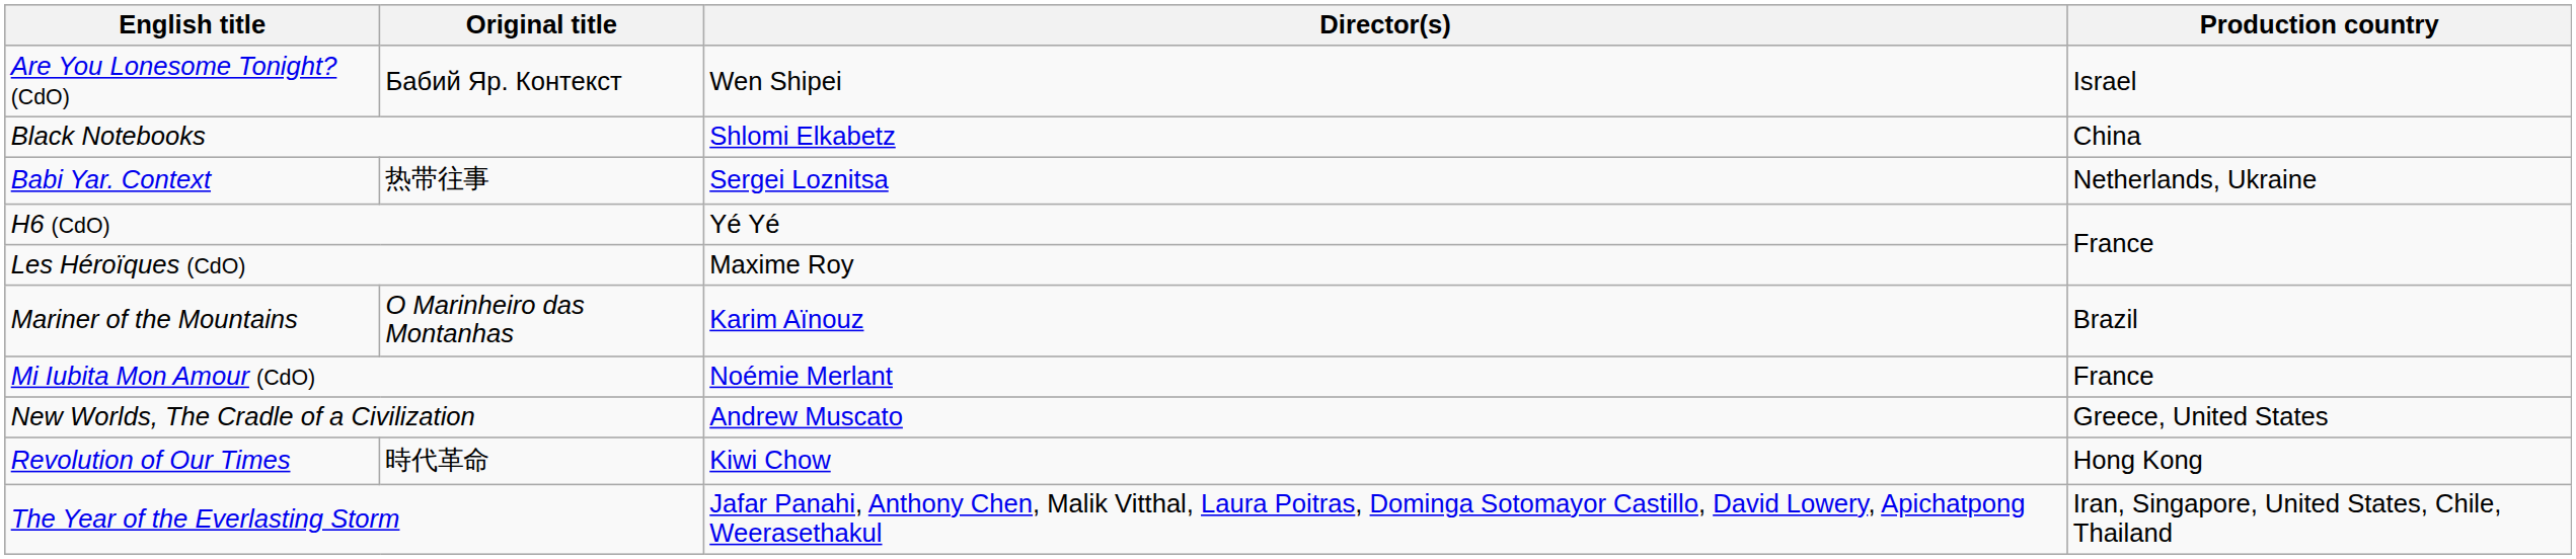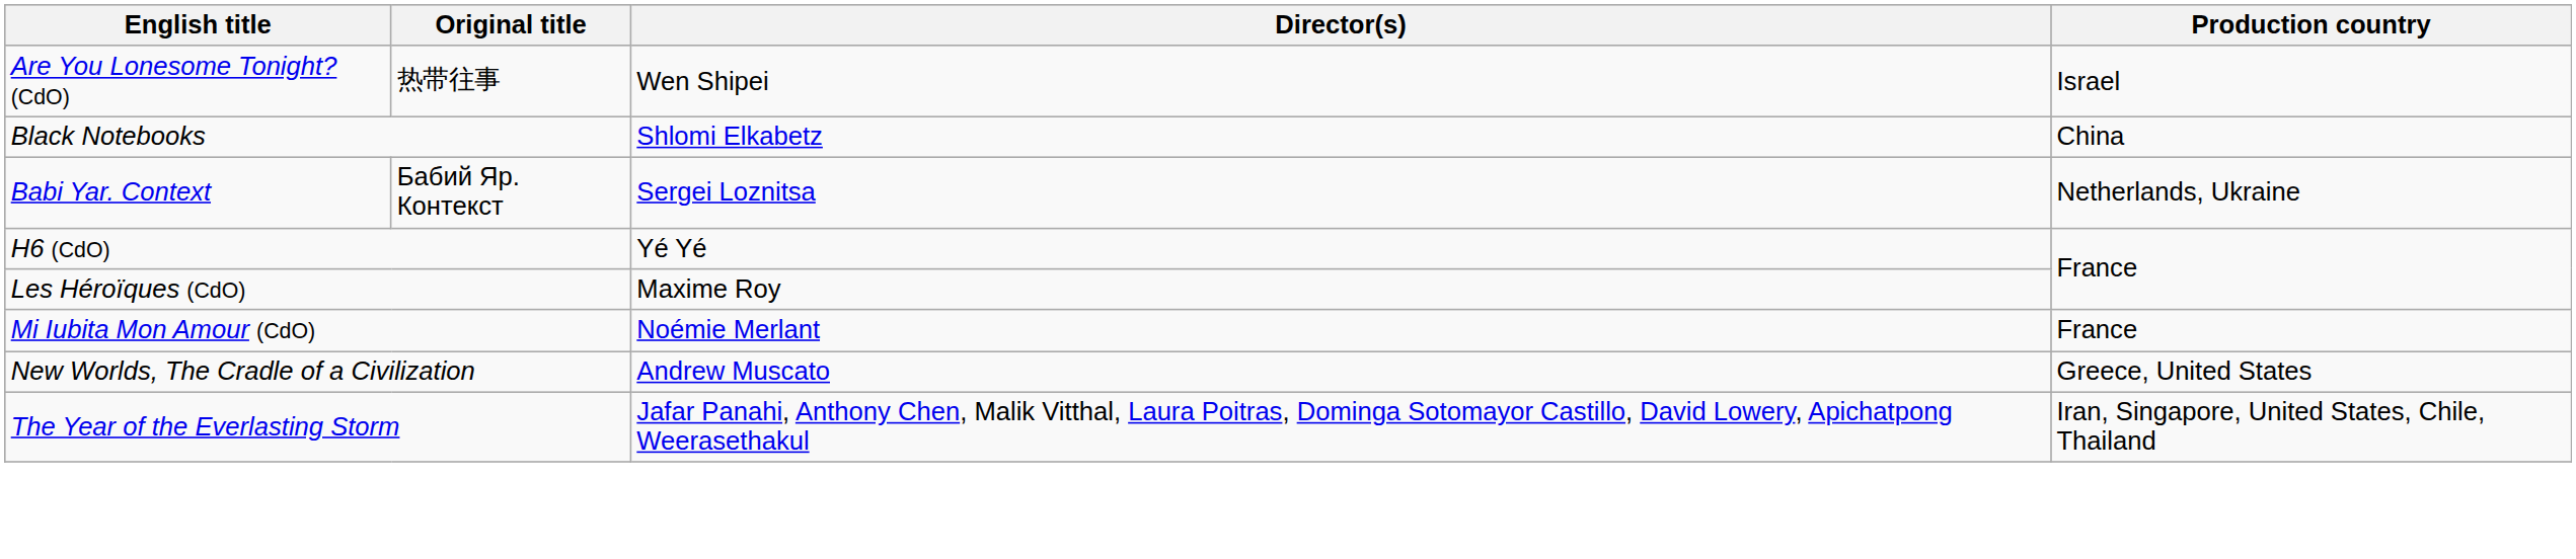Are You Lonesome Tonight? (CdO) | Original title: Бабий Яр. Контекст -> 热带往事
Babi Yar. Context | Original title: 热带往事 -> Бабий Яр. Контекст
- row: Mariner of the Mountains | O Marinheiro das Montanhas | Karim Aïnouz | Brazil
- row: Revolution of Our Times | 時代革命 | Kiwi Chow | Hong Kong
